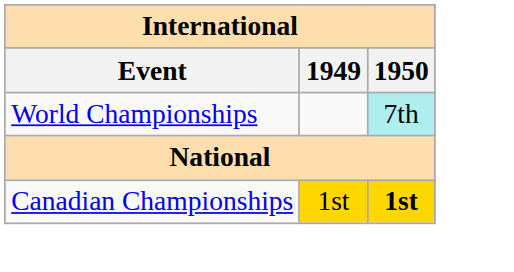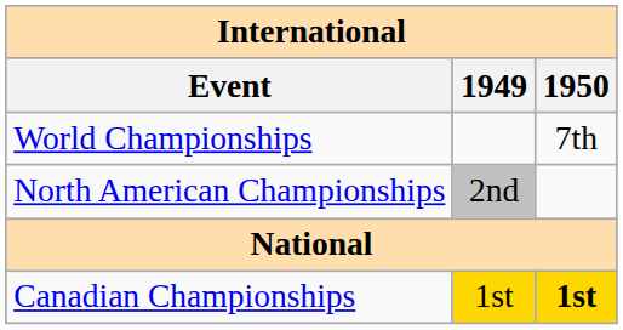World Championships | 1950: paleturquoise background -> no background
+ row: North American Championships | 2nd
